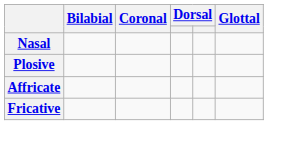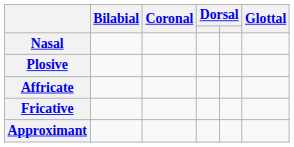+ row: Approximant
